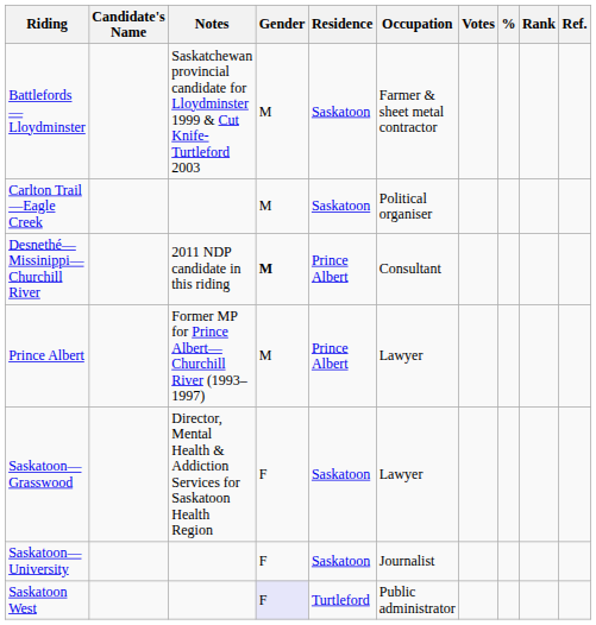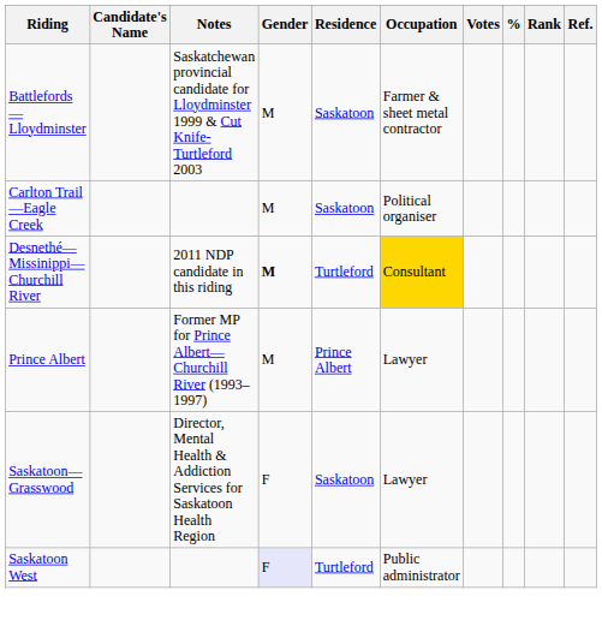Desnethé—Missinippi—Churchill River | Residence: Prince Albert -> Turtleford
Desnethé—Missinippi—Churchill River | Occupation: no background -> gold background
- row: Saskatoon—University | F | Saskatoon | Journalist
